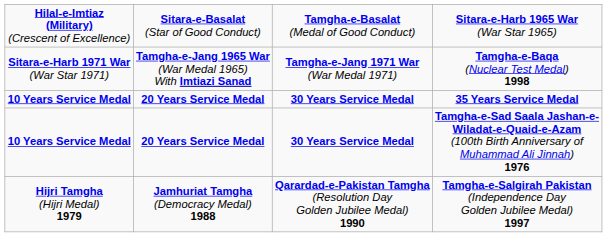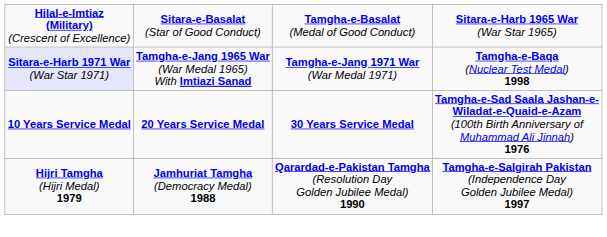Tamgha-e-Baqa (Nuclear Test Medal) 1998 | column 1: no background -> lavender background
- row: 10 Years Service Medal | 20 Years Service Medal | 30 Years Service Medal | 35 Years Service Medal
